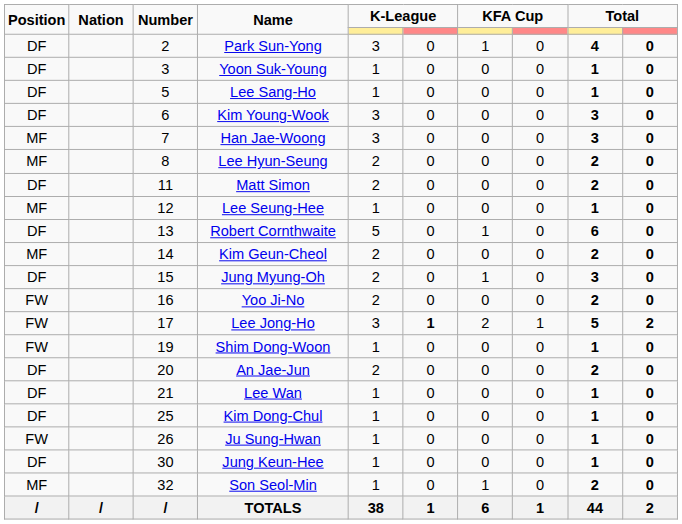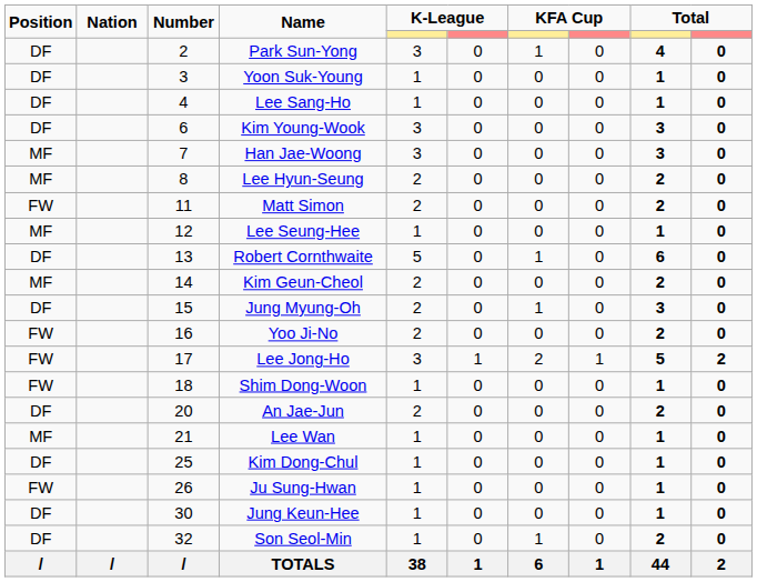Lee Sang-Ho | Number: 5 -> 4
Matt Simon | Position: DF -> FW
Lee Jong-Ho | column 6: bold -> normal
Shim Dong-Woon | Number: 19 -> 18
Lee Wan | Position: DF -> MF
Son Seol-Min | Position: MF -> DF
